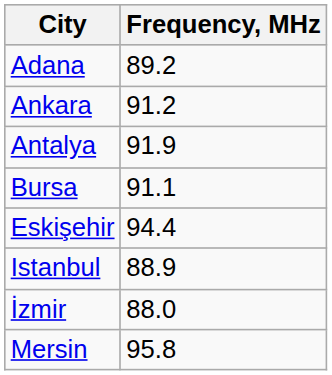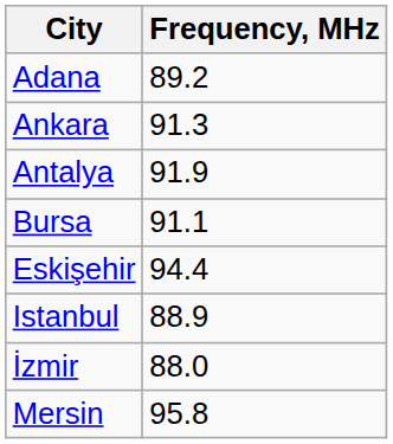Ankara | Frequency, MHz: 91.2 -> 91.3
